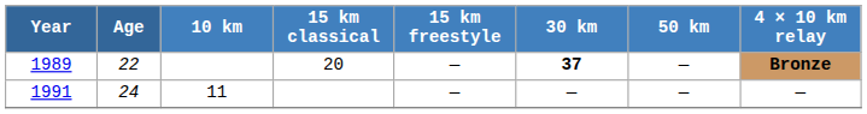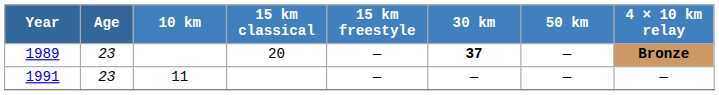1989 | Age: 22 -> 23
1991 | Age: 24 -> 23
